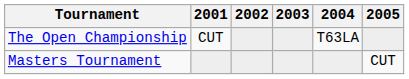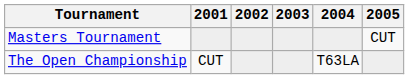rows swapped: Masters Tournament <-> The Open Championship
